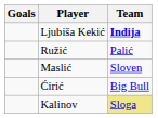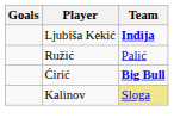- row: Maslić | Sloven
Ćirić | Team: normal -> bold
